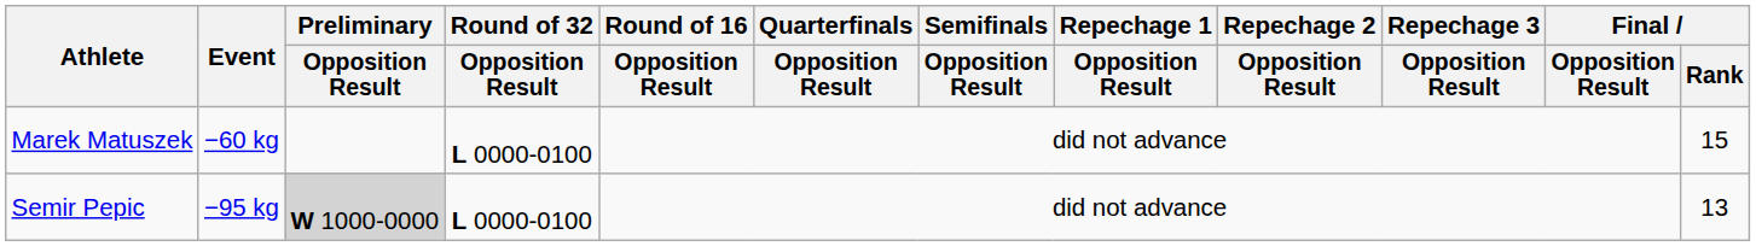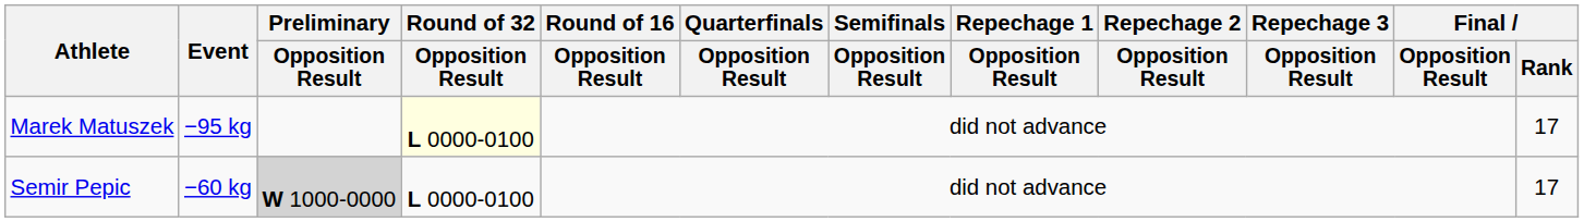Marek Matuszek | Event: −60 kg -> −95 kg
Marek Matuszek | Round of 32 / Opposition Result: no background -> lightyellow background
Marek Matuszek | Final / Rank: 15 -> 17
Semir Pepic | Event: −95 kg -> −60 kg
Semir Pepic | Final / Rank: 13 -> 17
